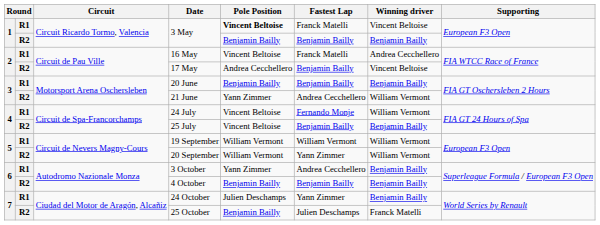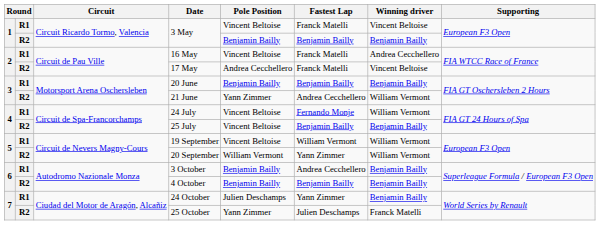R1 / 3 May | Pole Position: bold -> normal
17 May | Fastest Lap: Benjamin Bailly -> Franck Matelli
19 September | Pole Position: William Vermont -> Vincent Beltoise
3 October | Pole Position: Yann Zimmer -> Benjamin Bailly
25 October | Pole Position: Benjamin Bailly -> Yann Zimmer
